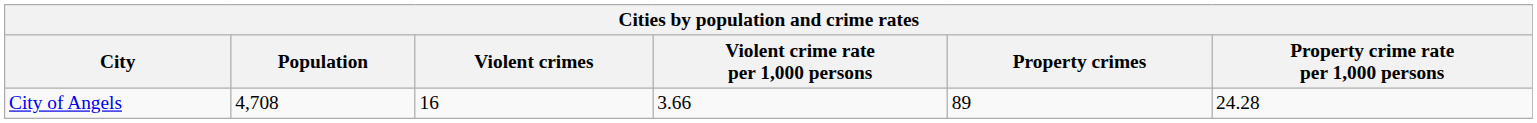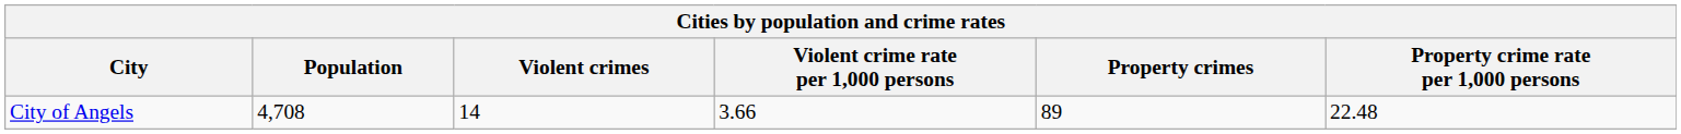City of Angels | Violent crimes: 16 -> 14
City of Angels | Property crime rate per 1,000 persons: 24.28 -> 22.48
